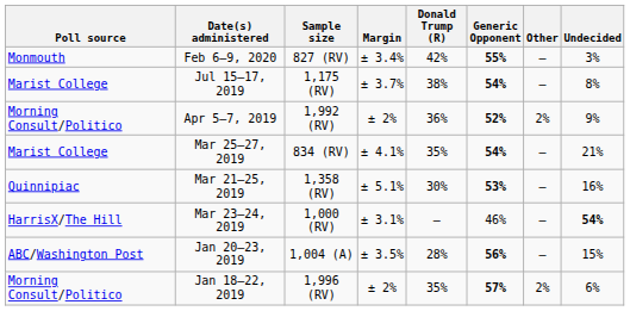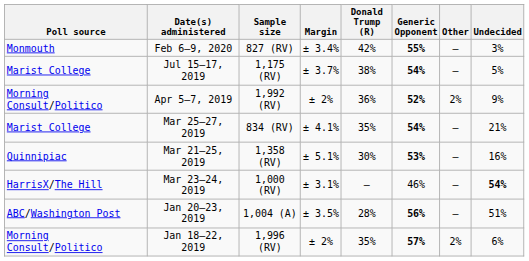Jul 15–17, 2019 | Undecided: 8% -> 5%
Jan 20–23, 2019 | Undecided: 15% -> 51%
